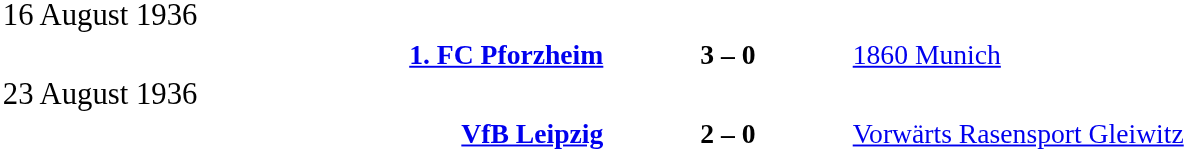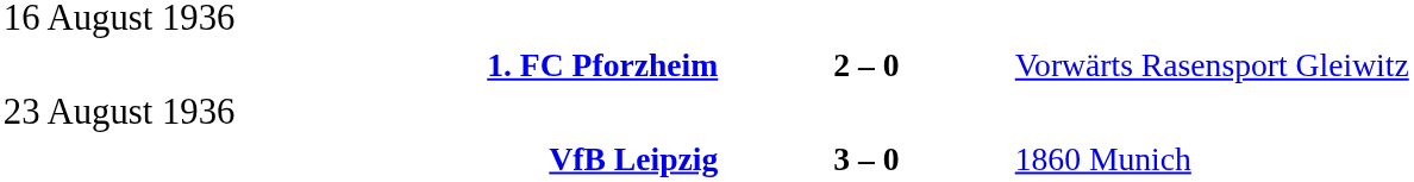1. FC Pforzheim | column 2: 3 – 0 -> 2 – 0
1. FC Pforzheim | column 3: 1860 Munich -> Vorwärts Rasensport Gleiwitz
VfB Leipzig | column 2: 2 – 0 -> 3 – 0
VfB Leipzig | column 3: Vorwärts Rasensport Gleiwitz -> 1860 Munich
